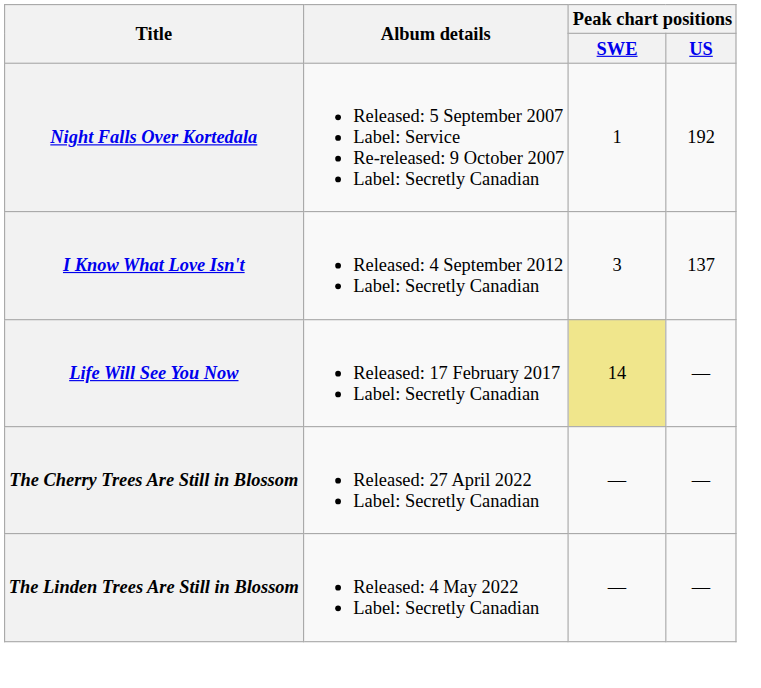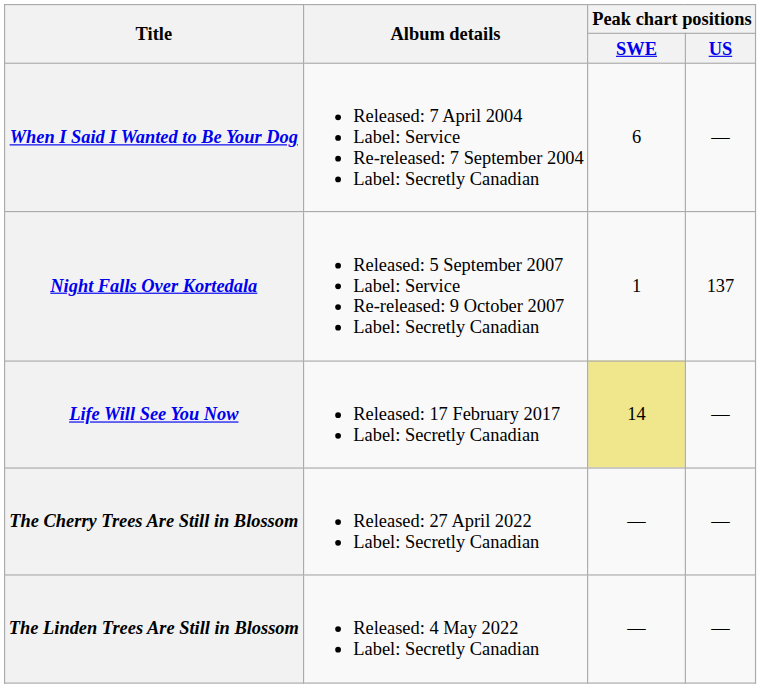+ row: When I Said I Wanted to Be Your Dog | Released: 7 April 2004 Label: Service Re-released: 7 September 2004 Label: Secretly Canadian | 6 | —
Night Falls Over Kortedala | Peak chart positions / US: 192 -> 137
- row: I Know What Love Isn't | Released: 4 September 2012 Label: Secretly Canadian | 3 | 137
